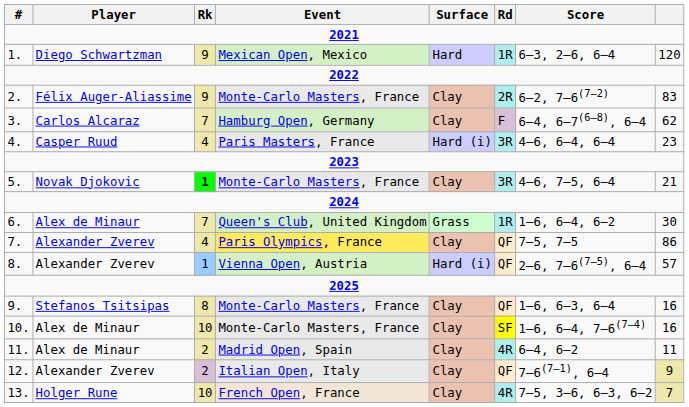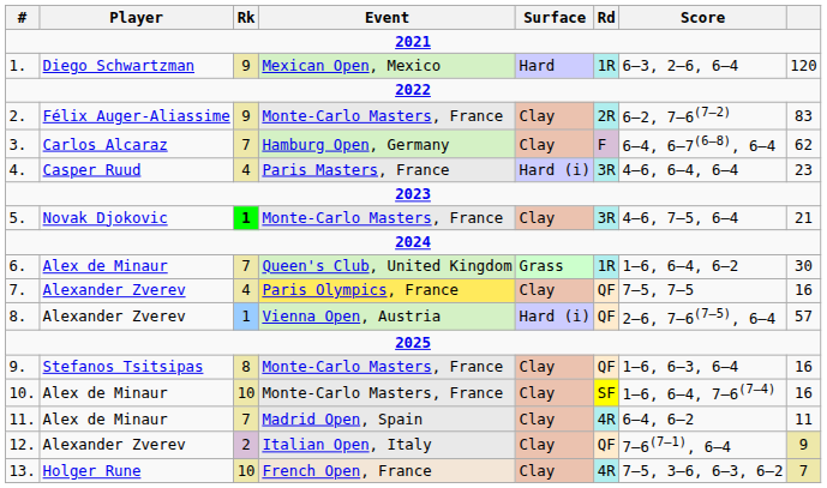7. | column 8: 86 -> 16
11. | Rk: 2 -> 7
